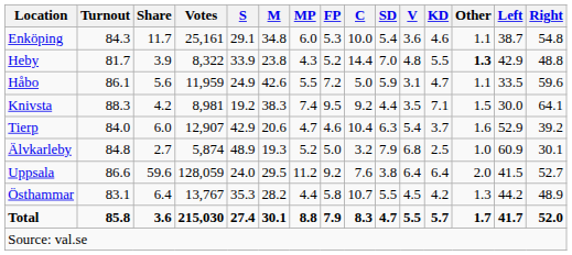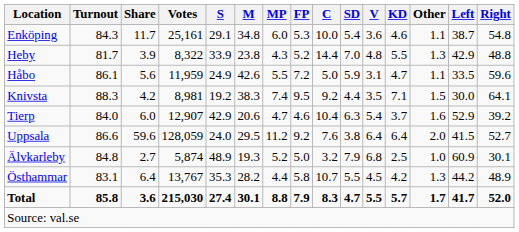Heby | Other: bold -> normal
rows swapped: Uppsala <-> Älvkarleby
